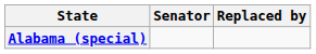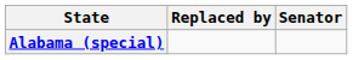columns swapped: Senator <-> Replaced by
